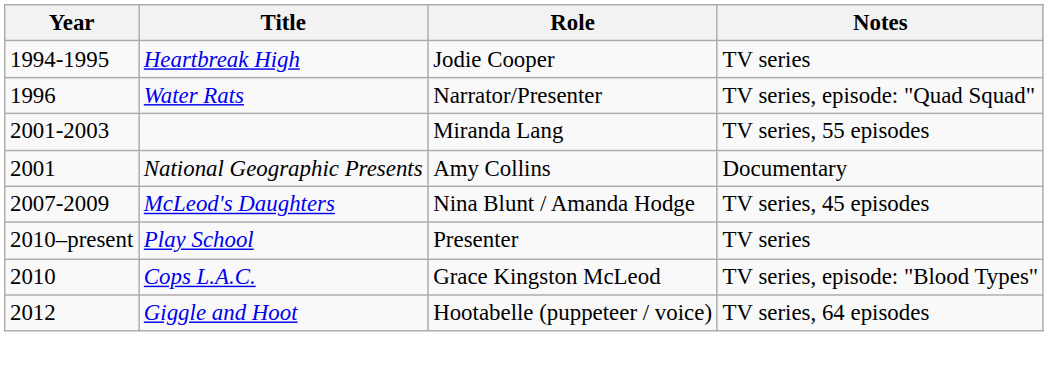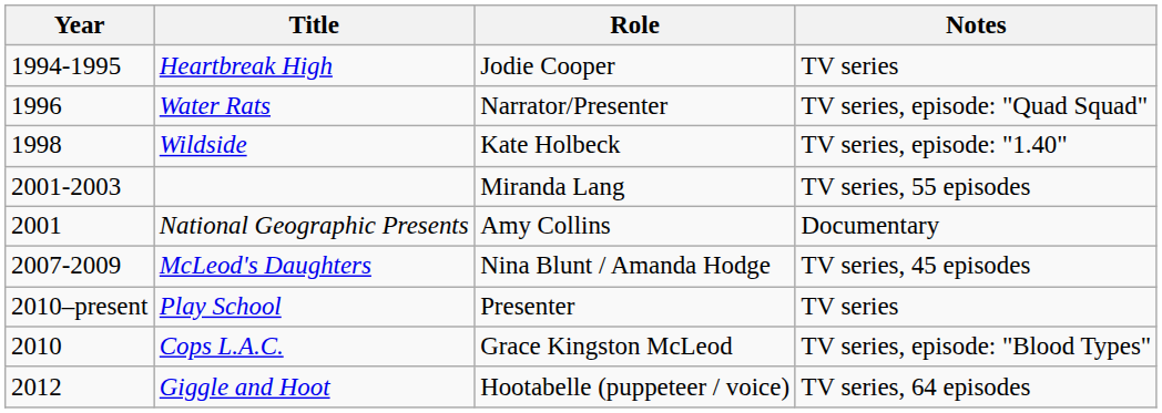+ row: 1998 | Wildside | Kate Holbeck | TV series, episode: "1.40"
